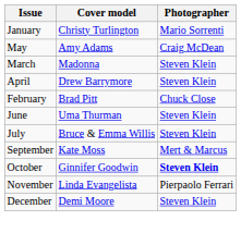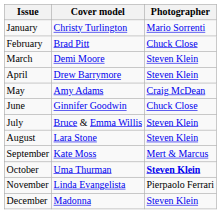rows swapped: February <-> May
March | Cover model: Madonna -> Demi Moore
June | Cover model: Uma Thurman -> Ginnifer Goodwin
June | Photographer: Steven Klein -> Chuck Close
+ row: August | Lara Stone | Steven Klein
October | Cover model: Ginnifer Goodwin -> Uma Thurman
December | Cover model: Demi Moore -> Madonna
